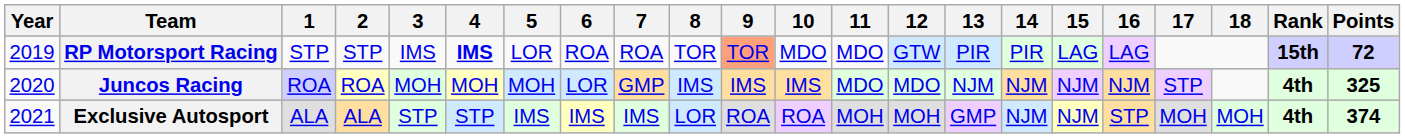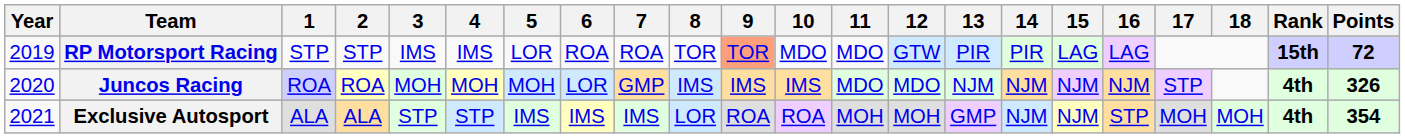RP Motorsport Racing | 4: bold -> normal
Juncos Racing | Points: 325 -> 326
Exclusive Autosport | Points: 374 -> 354
